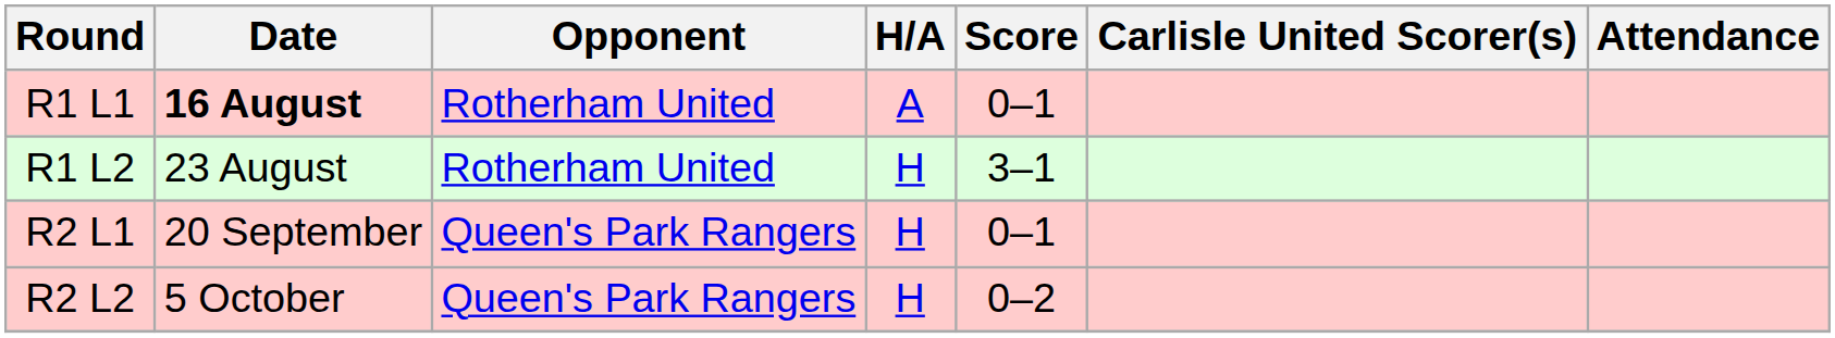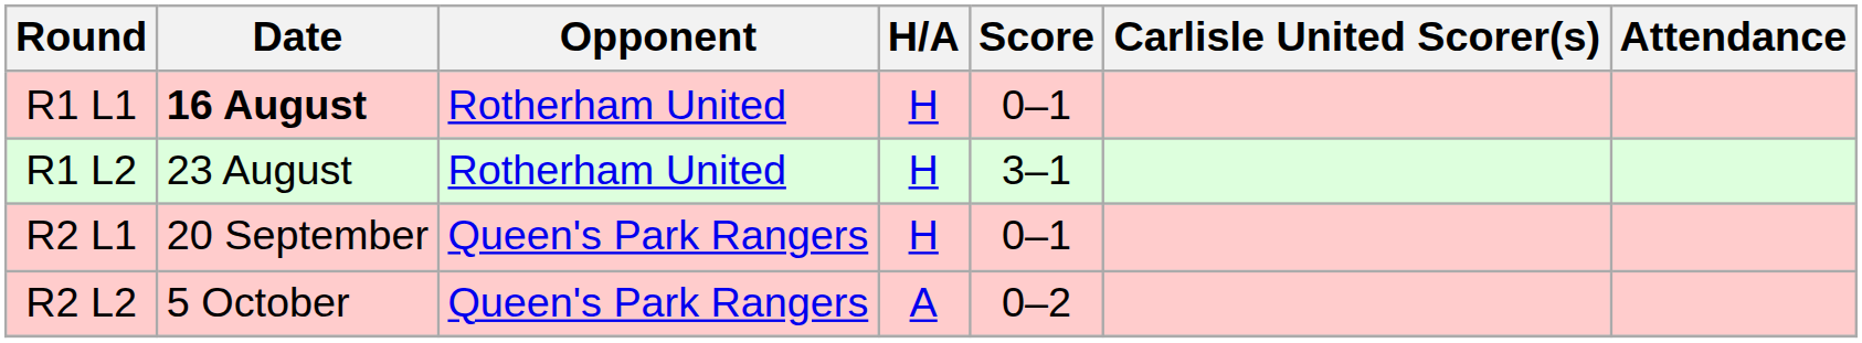R1 L1 | H/A: A -> H
R2 L2 | H/A: H -> A
